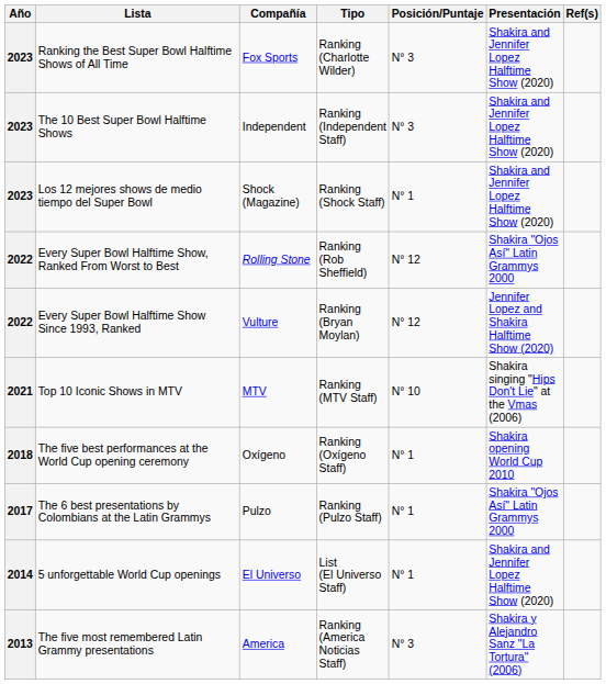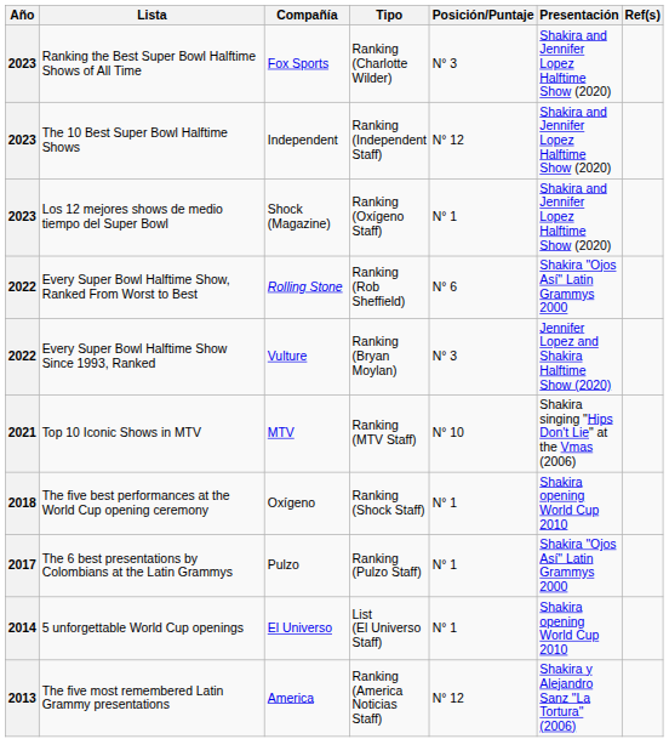The 10 Best Super Bowl Halftime Shows | Posición/Puntaje: N° 3 -> N° 12
Los 12 mejores shows de medio tiempo del Super Bowl | Tipo: Ranking (Shock Staff) -> Ranking (Oxígeno Staff)
Every Super Bowl Halftime Show, Ranked From Worst to Best | Posición/Puntaje: N° 12 -> N° 6
Every Super Bowl Halftime Show Since 1993, Ranked | Posición/Puntaje: N° 12 -> N° 3
The five best performances at the World Cup opening ceremony | Tipo: Ranking (Oxígeno Staff) -> Ranking (Shock Staff)
5 unforgettable World Cup openings | Presentación: Shakira and Jennifer Lopez Halftime Show (2020) -> Shakira opening World Cup 2010
The five most remembered Latin Grammy presentations | Posición/Puntaje: N° 3 -> N° 12
